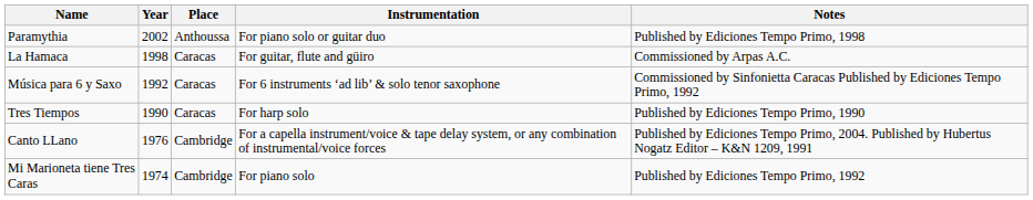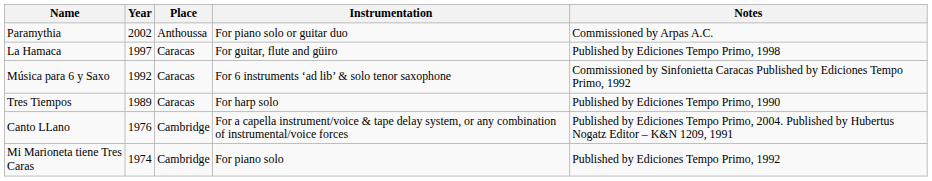Paramythia | Notes: Published by Ediciones Tempo Primo, 1998 -> Commissioned by Arpas A.C.
La Hamaca | Year: 1998 -> 1997
La Hamaca | Notes: Commissioned by Arpas A.C. -> Published by Ediciones Tempo Primo, 1998
Tres Tiempos | Year: 1990 -> 1989
